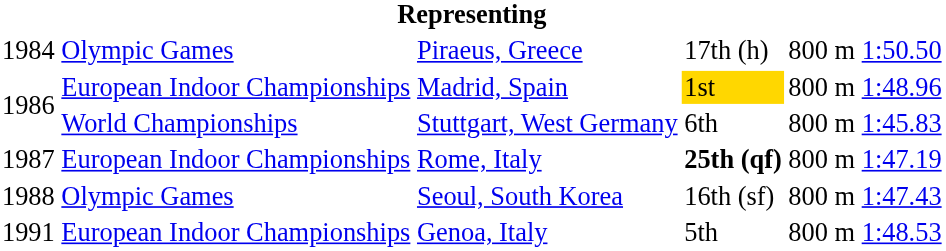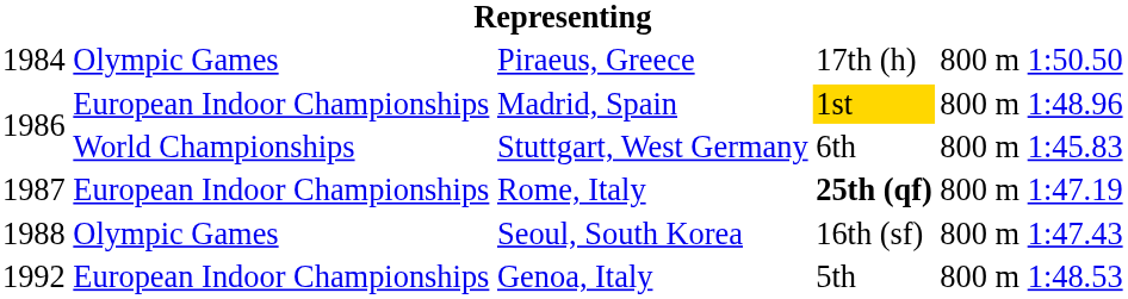Genoa, Italy | column 1: 1991 -> 1992
